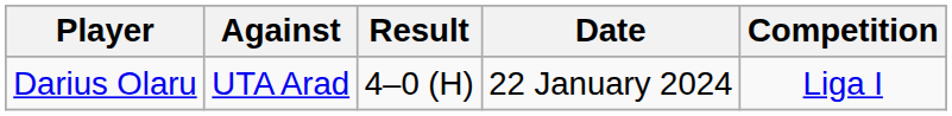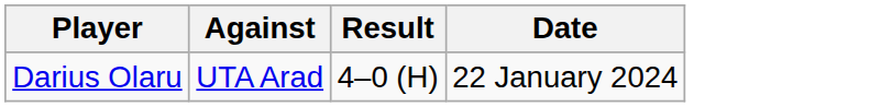- column: Competition | Liga I
